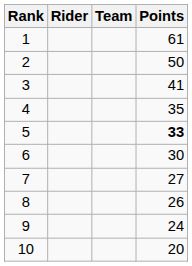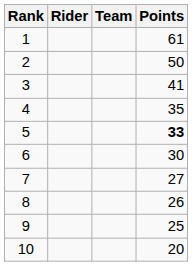9 | Points: 24 -> 25
